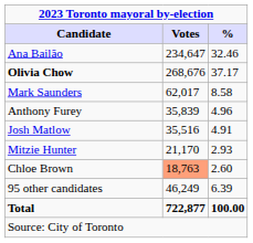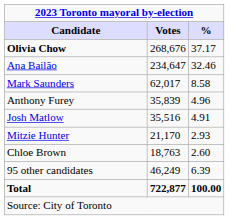rows swapped: Olivia Chow <-> Ana Bailão
Chloe Brown | Votes: lightsalmon background -> no background
